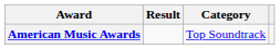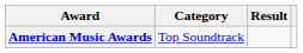columns swapped: Category <-> Result
